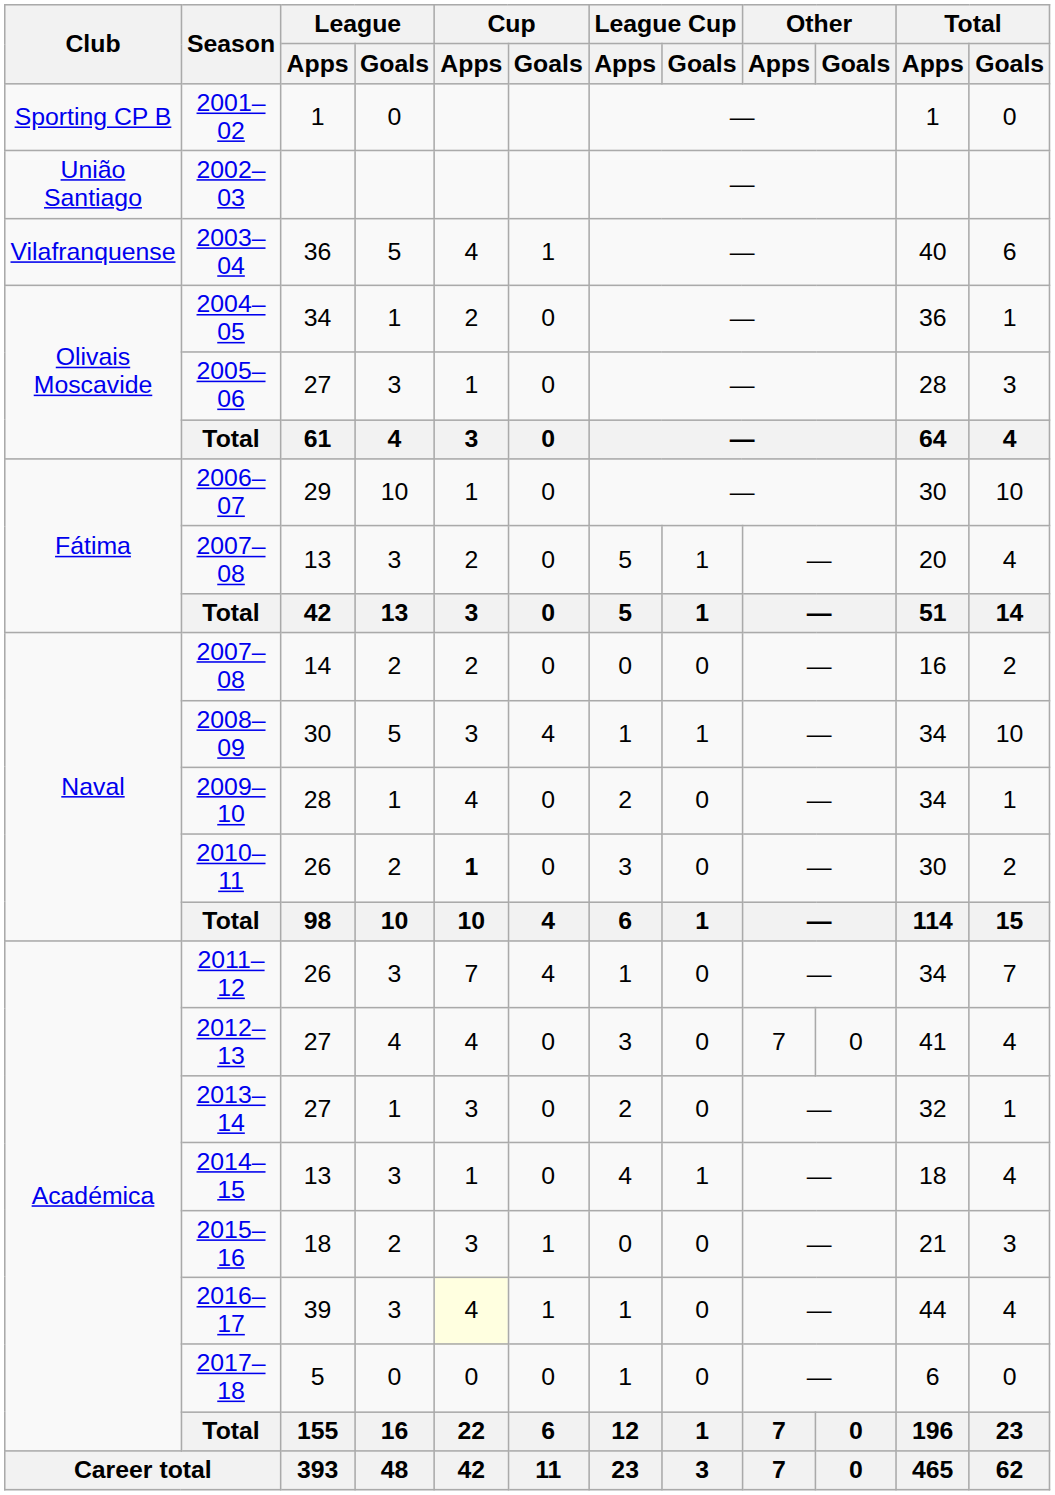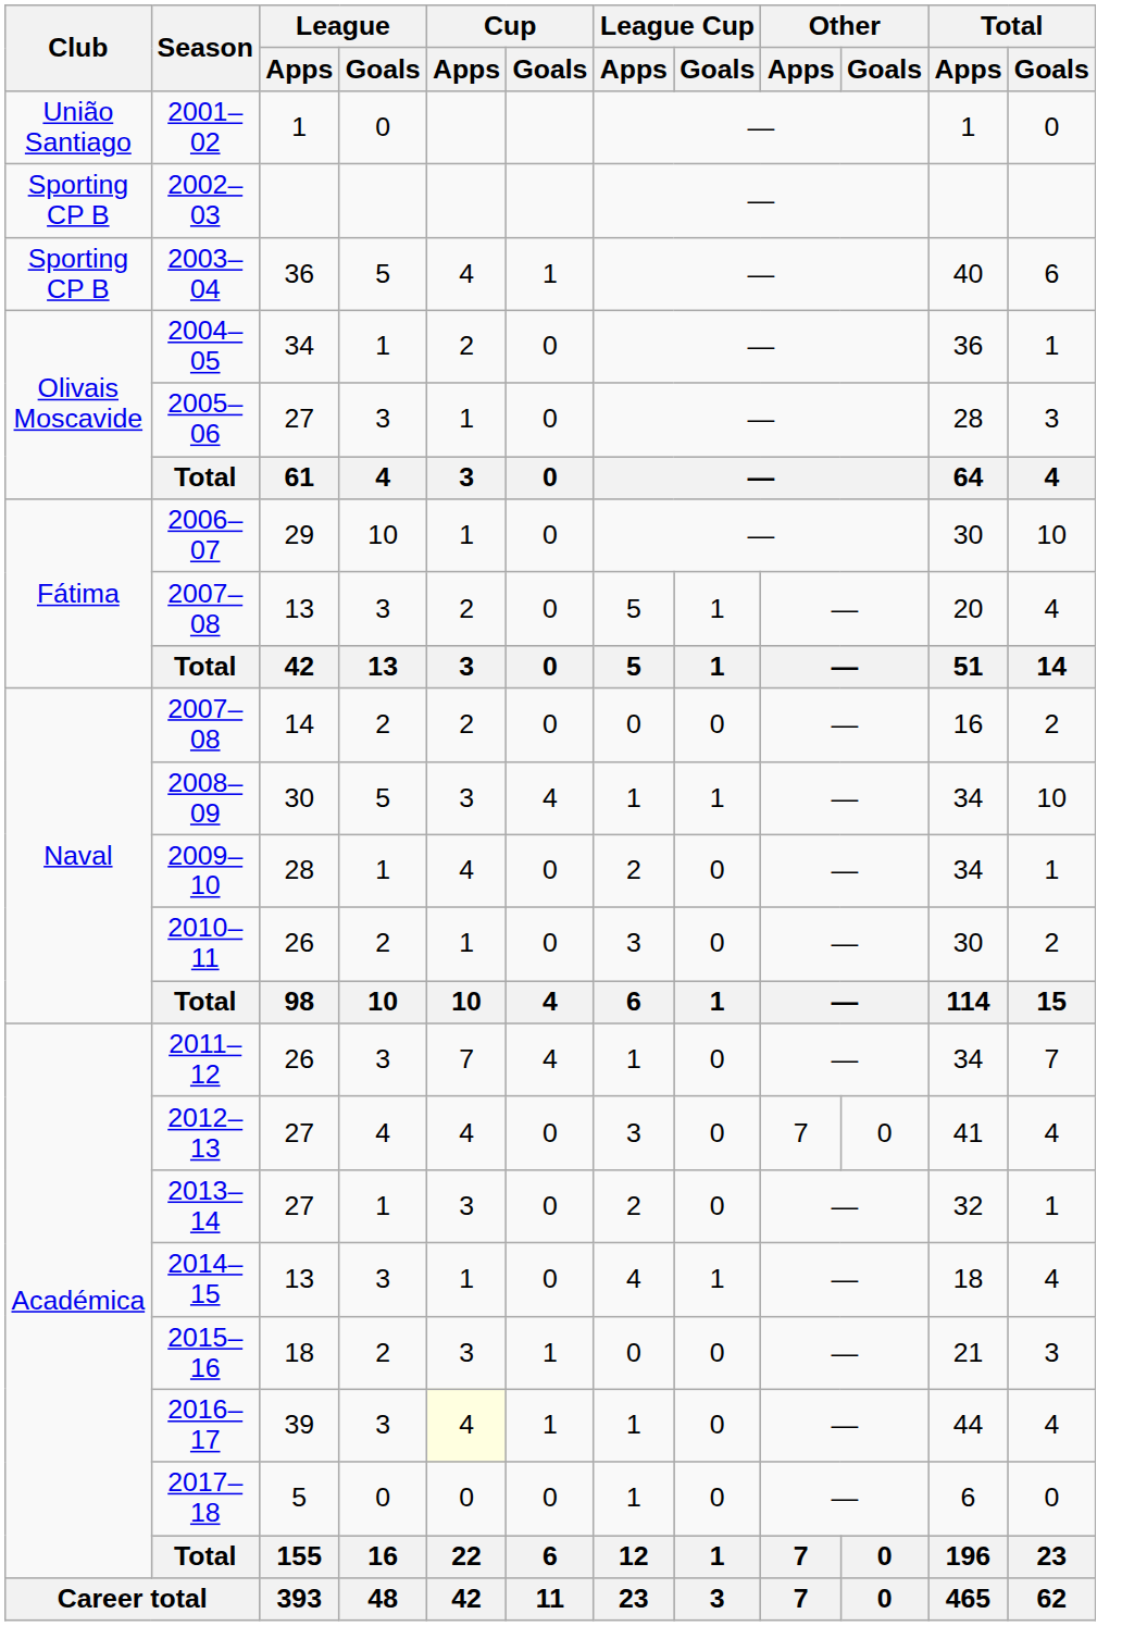2001–02 | Club: Sporting CP B -> União Santiago
2002–03 | Club: União Santiago -> Sporting CP B
2003–04 | Club: Vilafranquense -> Sporting CP B
2010–11 | Cup / Apps: bold -> normal
